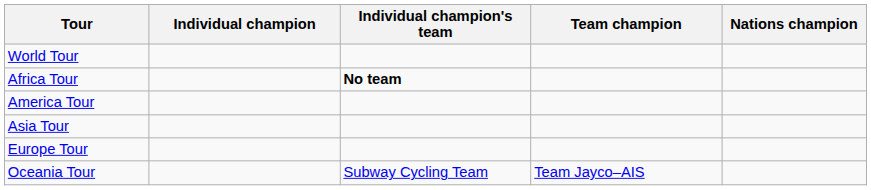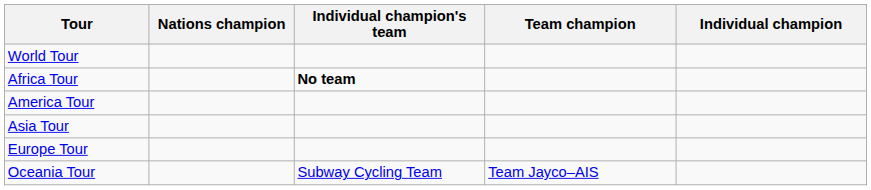columns swapped: Individual champion <-> Nations champion
